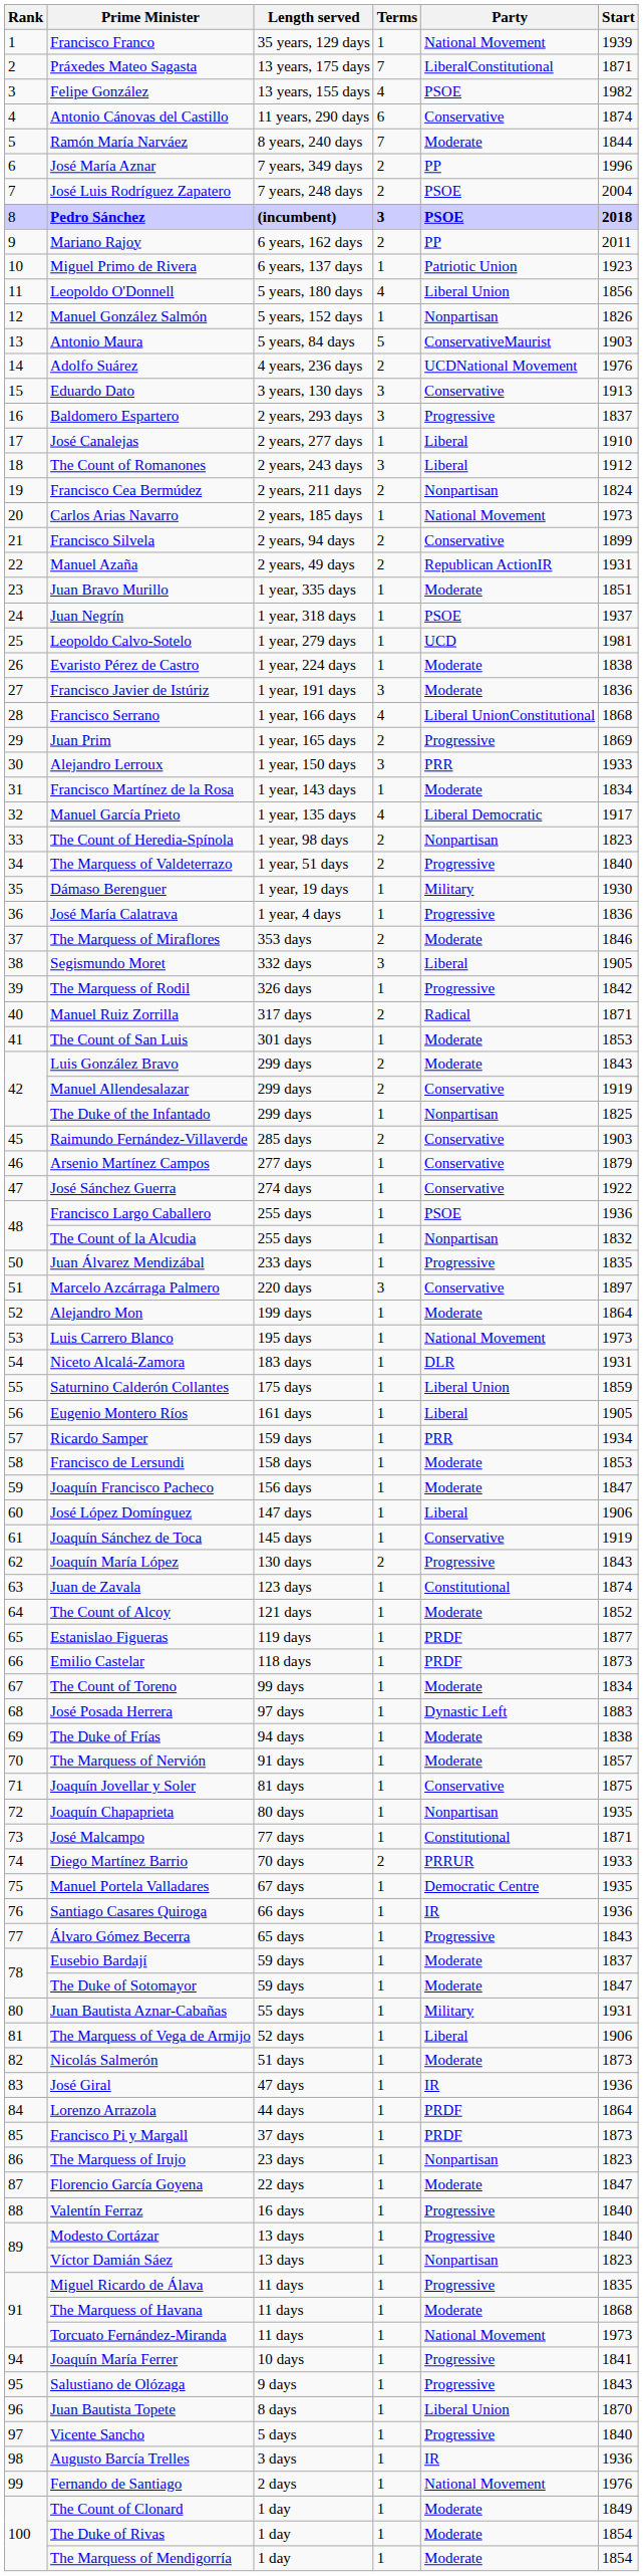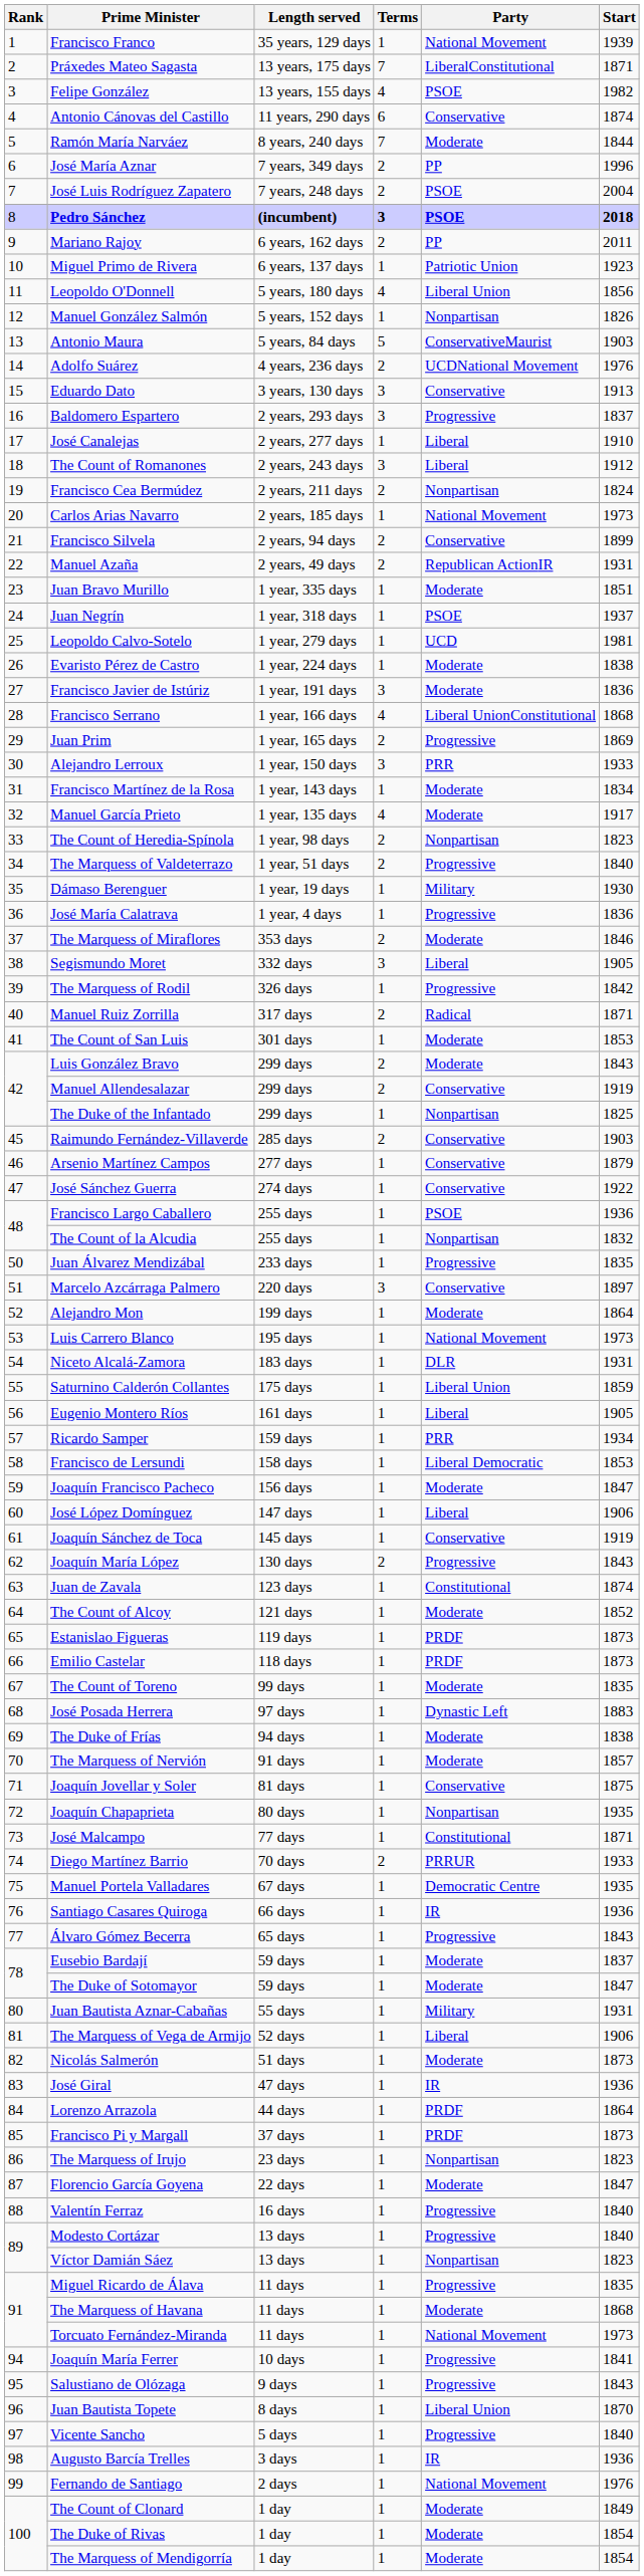Manuel García Prieto | Party: Liberal Democratic -> Moderate
Francisco de Lersundi | Party: Moderate -> Liberal Democratic
Estanislao Figueras | Start: 1877 -> 1873
The Count of Toreno | Start: 1834 -> 1835
